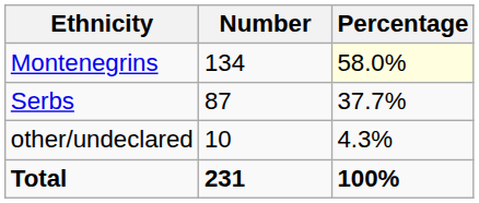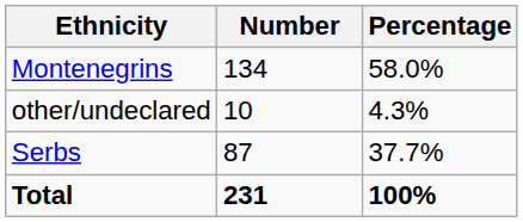Montenegrins | Percentage: lightyellow background -> no background
rows swapped: Serbs <-> other/undeclared
